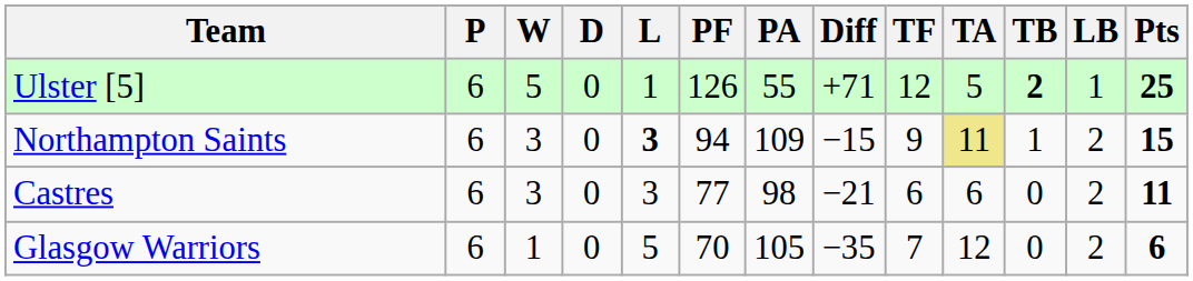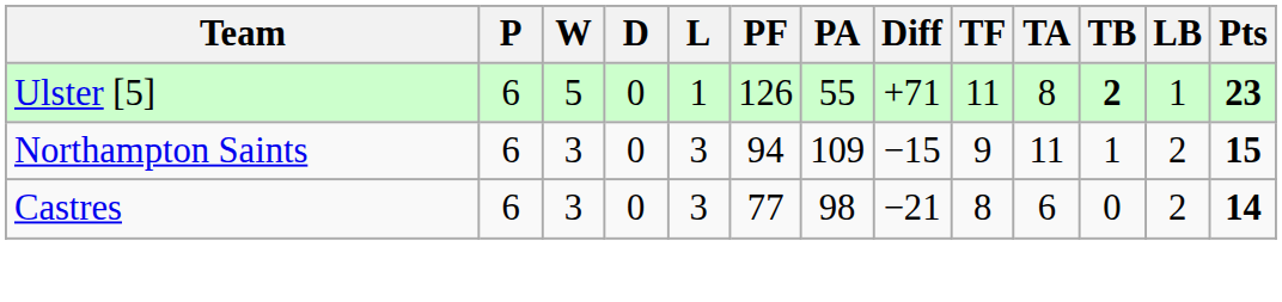Ulster [5] | TF: 12 -> 11
Ulster [5] | TA: 5 -> 8
Ulster [5] | Pts: 25 -> 23
Northampton Saints | L: bold -> normal
Northampton Saints | TA: khaki background -> no background
Castres | TF: 6 -> 8
Castres | Pts: 11 -> 14
- row: Glasgow Warriors | 6 | 1 | 0 | 5 | 70 | 105 | −35 | 7 | 12 | 0 | 2 | 6
